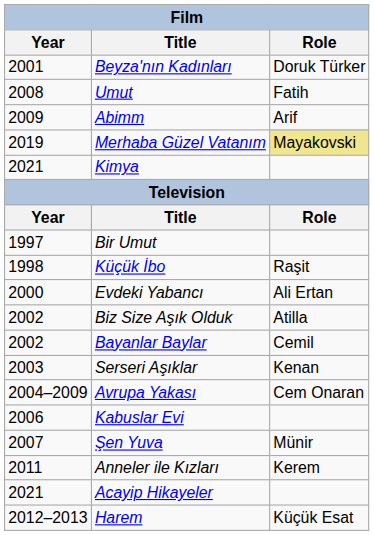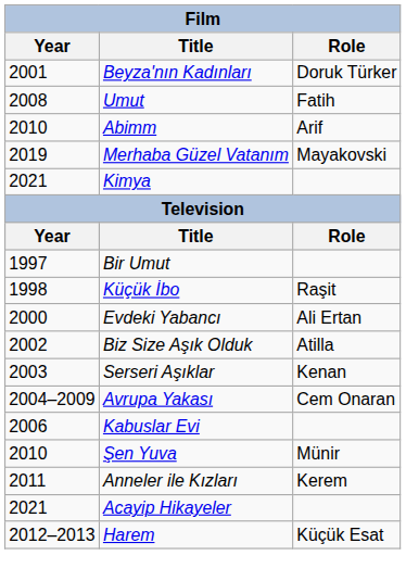Abimm | Year: 2009 -> 2010
Merhaba Güzel Vatanım | Role: khaki background -> no background
- row: 2002 | Bayanlar Baylar | Cemil
Şen Yuva | Year: 2007 -> 2010
